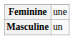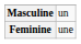rows swapped: Masculine <-> Feminine
